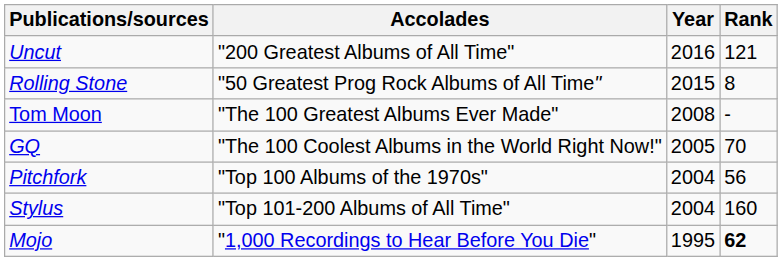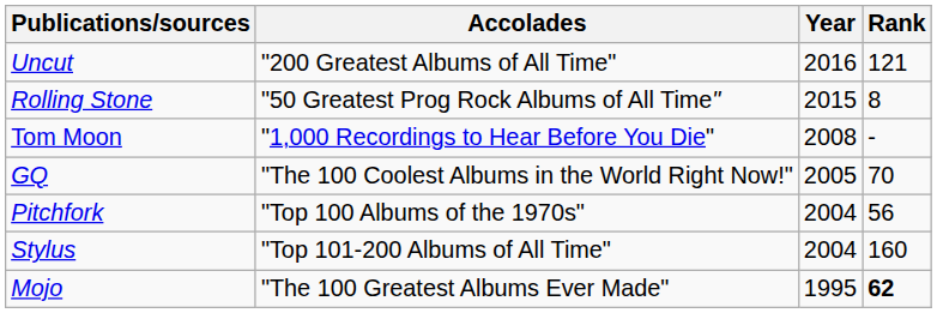Tom Moon | Accolades: "The 100 Greatest Albums Ever Made" -> "1,000 Recordings to Hear Before You Die"
Mojo | Accolades: "1,000 Recordings to Hear Before You Die" -> "The 100 Greatest Albums Ever Made"
